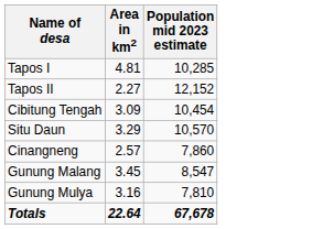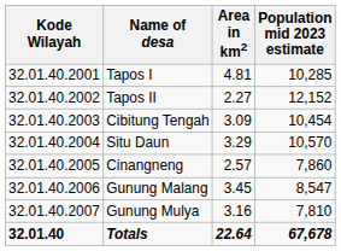+ column: Kode Wilayah | 32.01.40.2001 | 32.01.40.2002 | 32.01.40.2003 | 32.01.40.2004 | 32.01.40.2005 | 32.01.40.2006 | 32.01.40.2007 | 32.01.40
